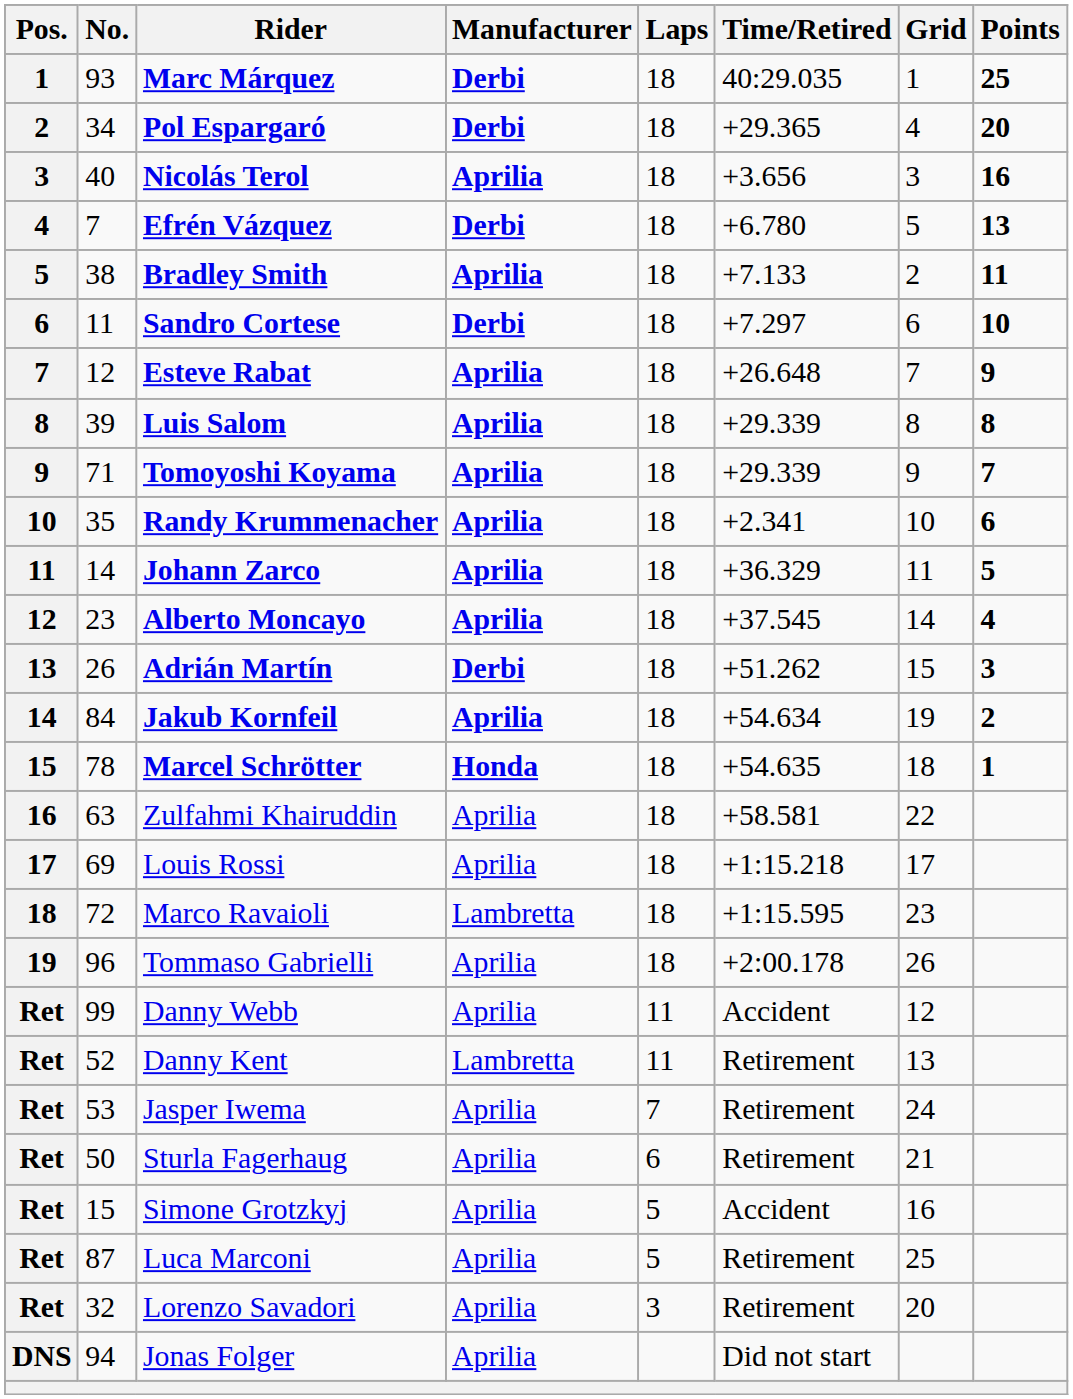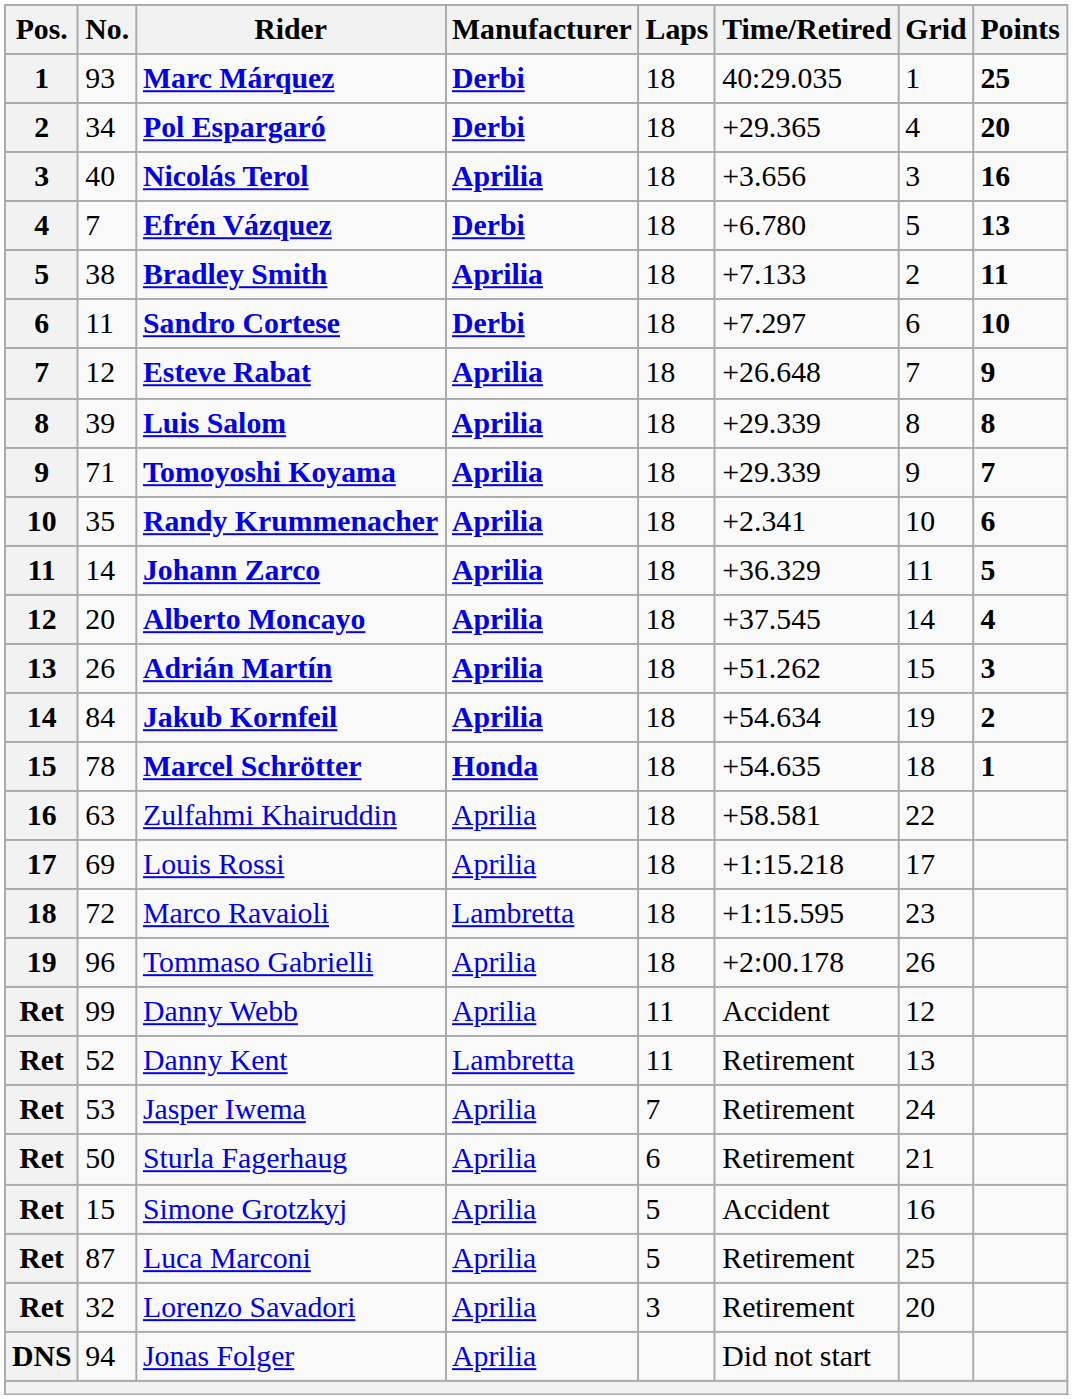Alberto Moncayo | No.: 23 -> 20
Adrián Martín | Manufacturer: Derbi -> Aprilia
